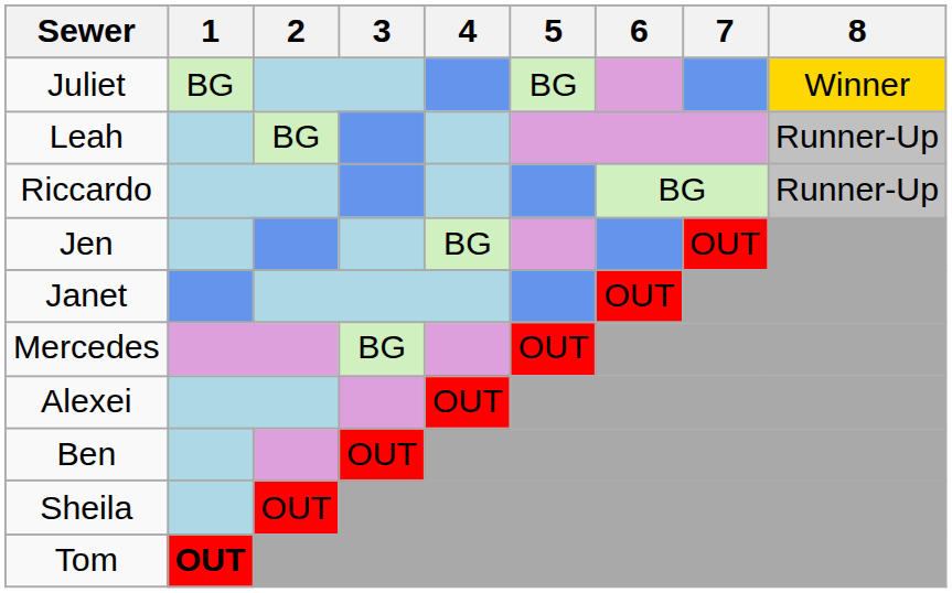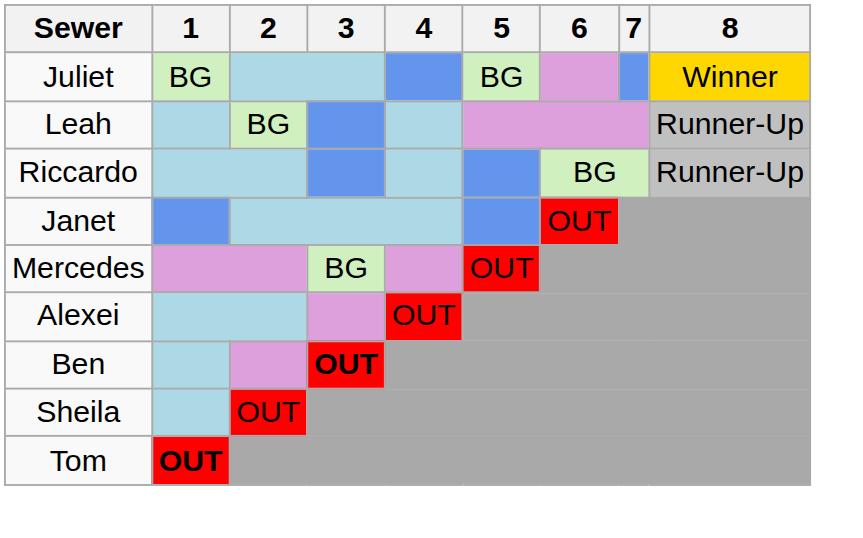- row: Jen | BG | OUT
Ben | 3: normal -> bold
